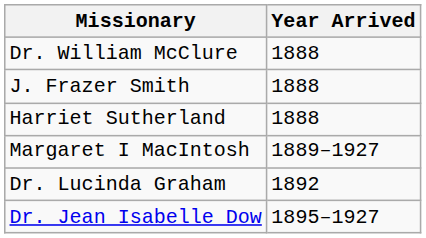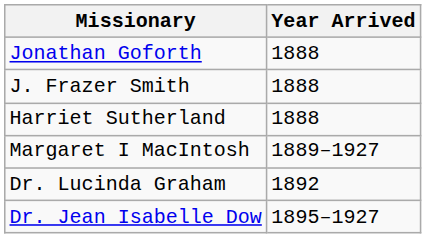- row: Dr. William McClure | 1888
+ row: Jonathan Goforth | 1888
